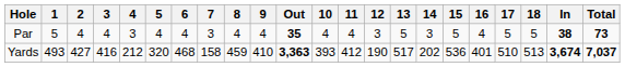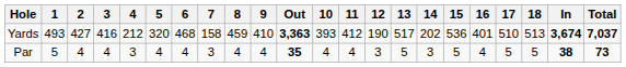rows swapped: Yards <-> Par
